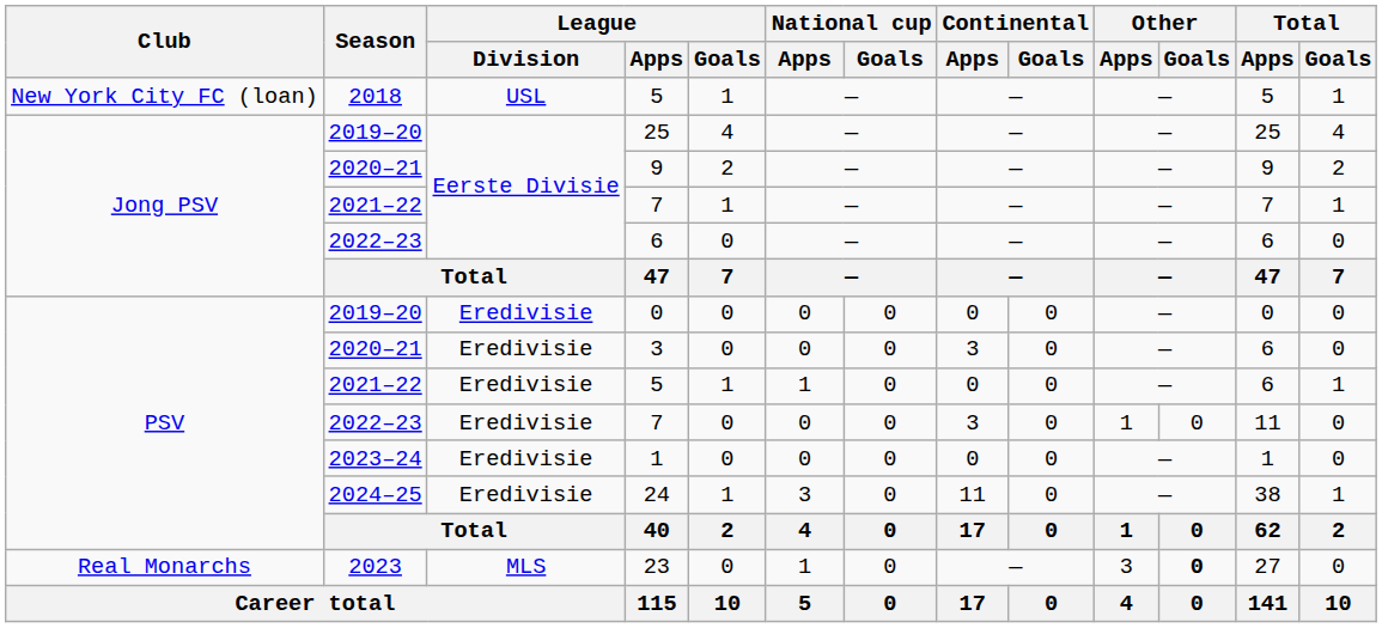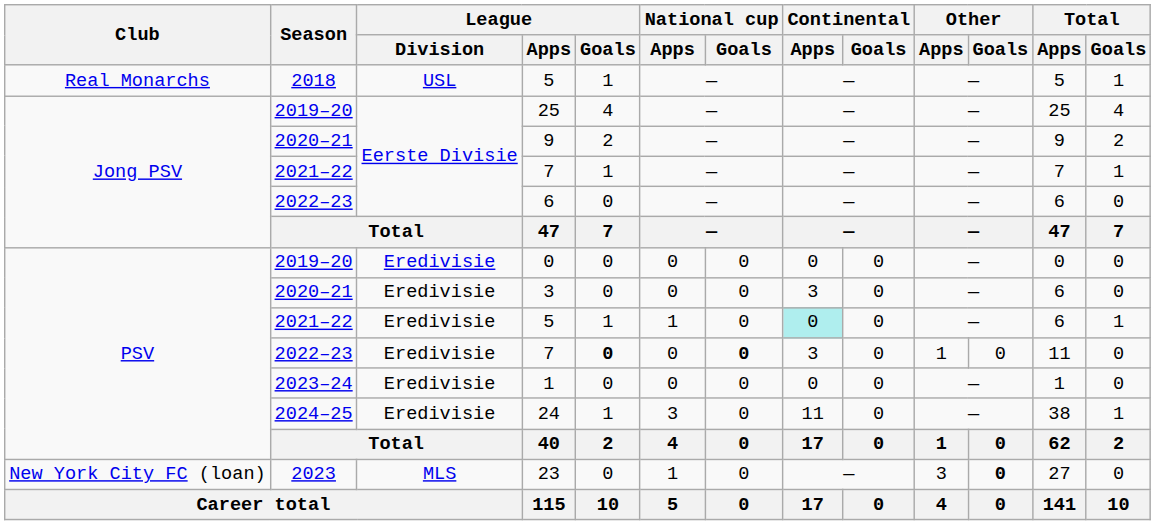2018 / 5 | Club: New York City FC (loan) -> Real Monarchs
2021–22 / 5 | Continental / Apps: no background -> paleturquoise background
2022–23 / 7 | League / Goals: normal -> bold
2022–23 / 7 | National cup / Goals: normal -> bold
23 | Club: Real Monarchs -> New York City FC (loan)
